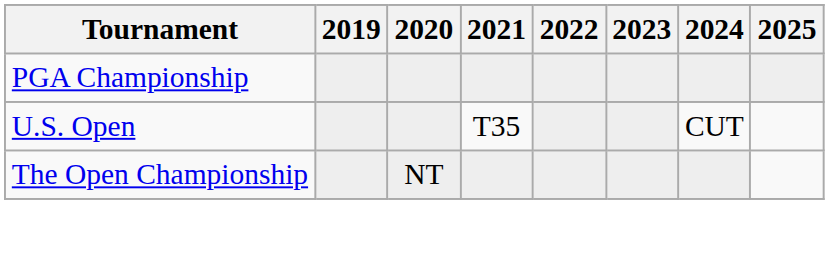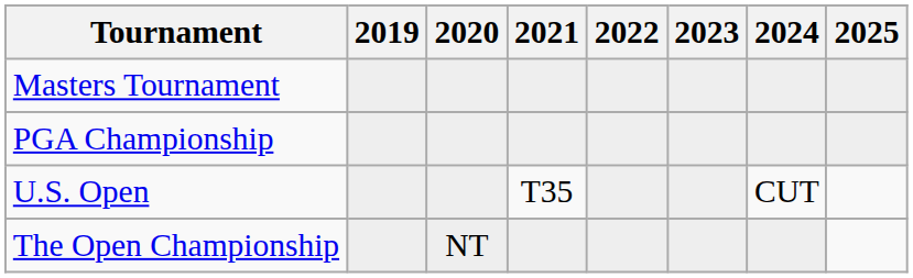+ row: Masters Tournament
